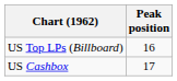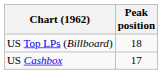US Top LPs (Billboard) | Peak position: 16 -> 18
